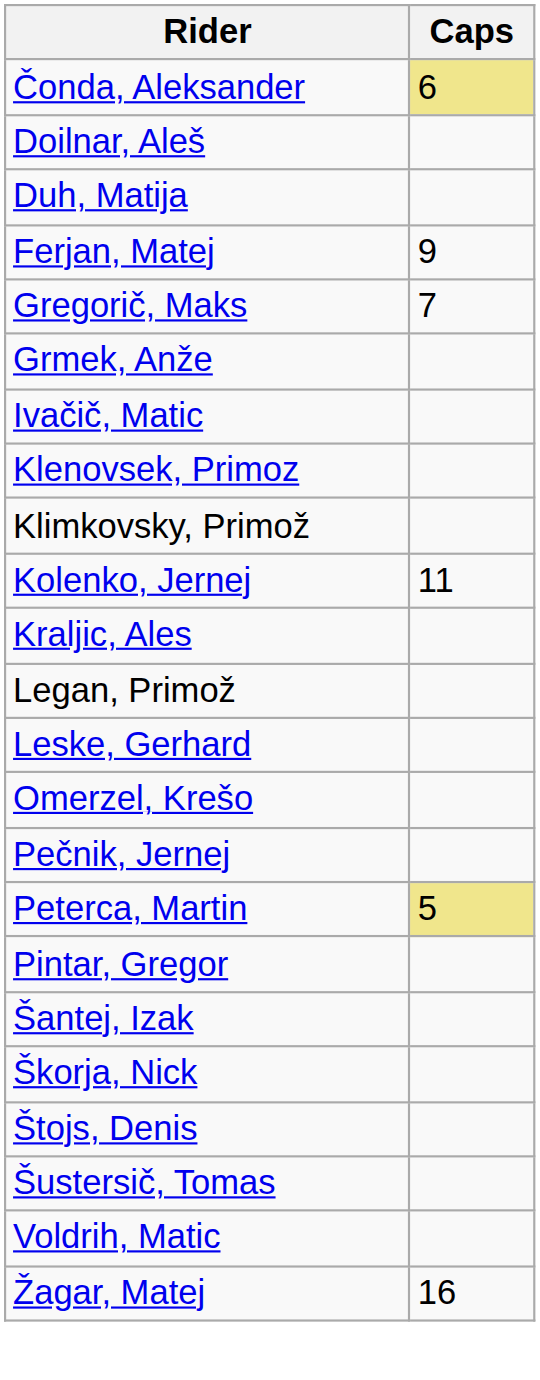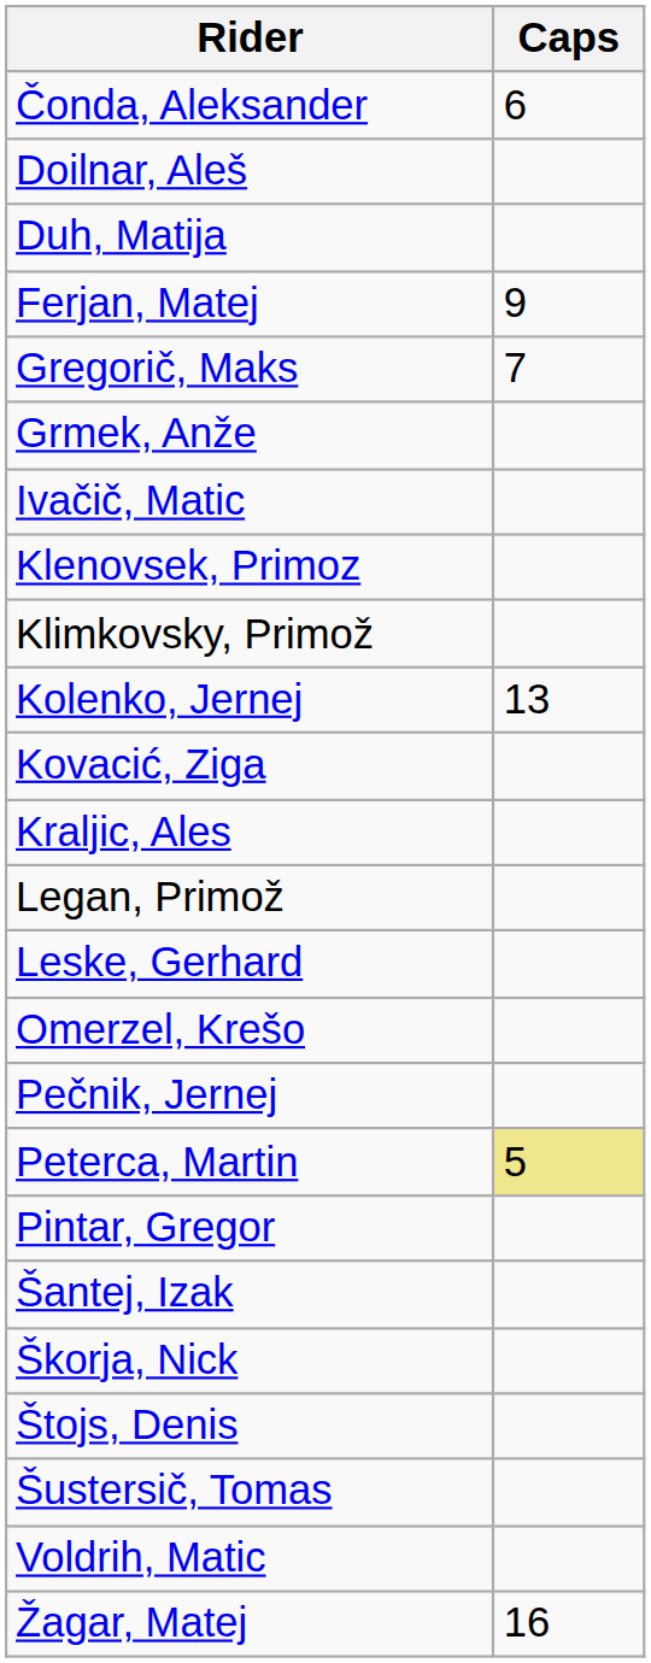Čonda, Aleksander | Caps: khaki background -> no background
Kolenko, Jernej | Caps: 11 -> 13
+ row: Kovacić, Ziga
